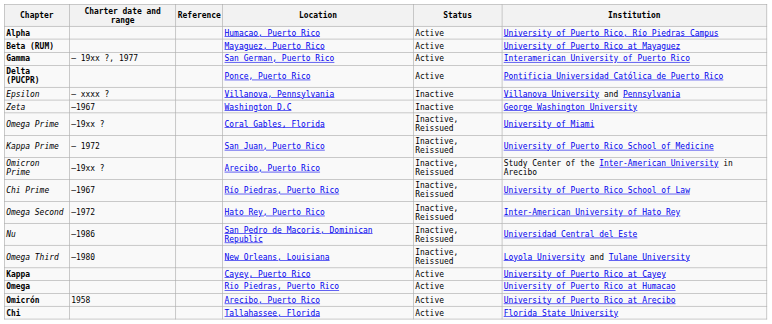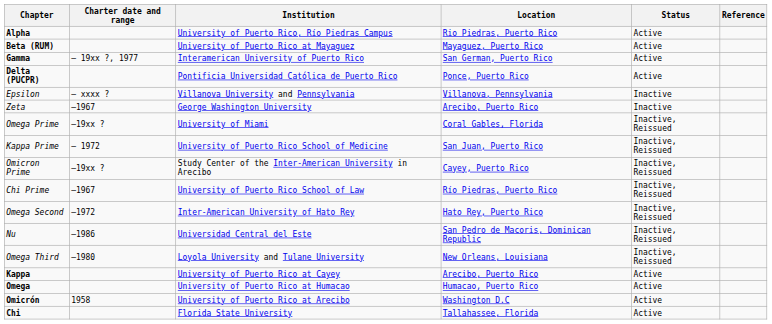columns swapped: Institution <-> Reference
Alpha | Location: Humacao, Puerto Rico -> Rio Piedras, Puerto Rico
Zeta | Location: Washington D.C -> Arecibo, Puerto Rico
Omicron Prime | Location: Arecibo, Puerto Rico -> Cayey, Puerto Rico
Kappa | Location: Cayey, Puerto Rico -> Arecibo, Puerto Rico
Omega | Location: Rio Piedras, Puerto Rico -> Humacao, Puerto Rico
Omicrón | Location: Arecibo, Puerto Rico -> Washington D.C
